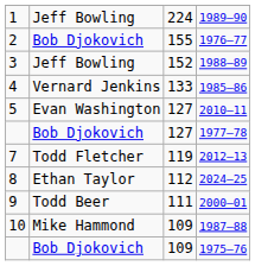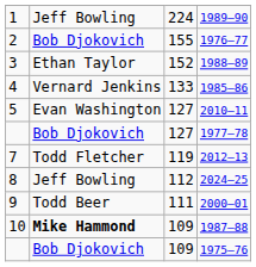1988–89 | column 2: Jeff Bowling -> Ethan Taylor
2024–25 | column 2: Ethan Taylor -> Jeff Bowling
1987–88 | column 2: normal -> bold
